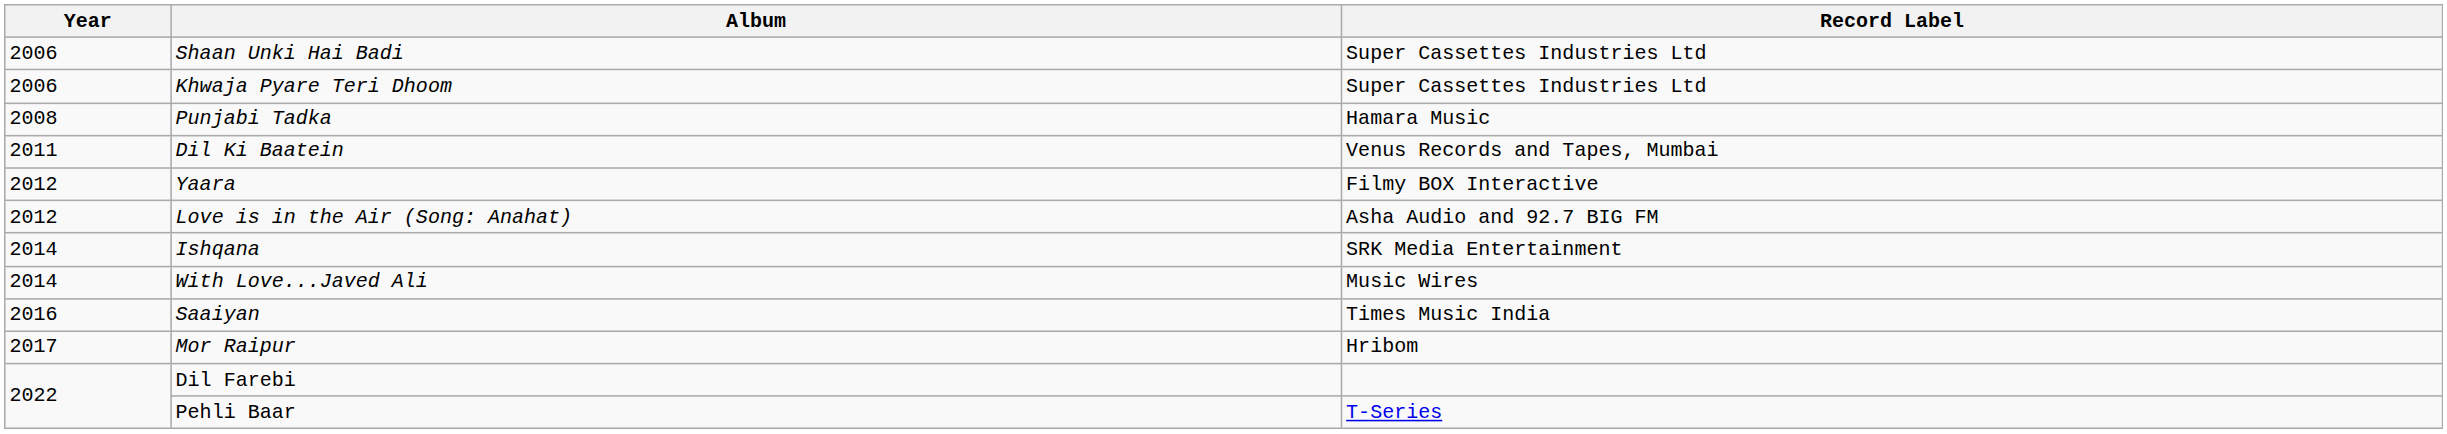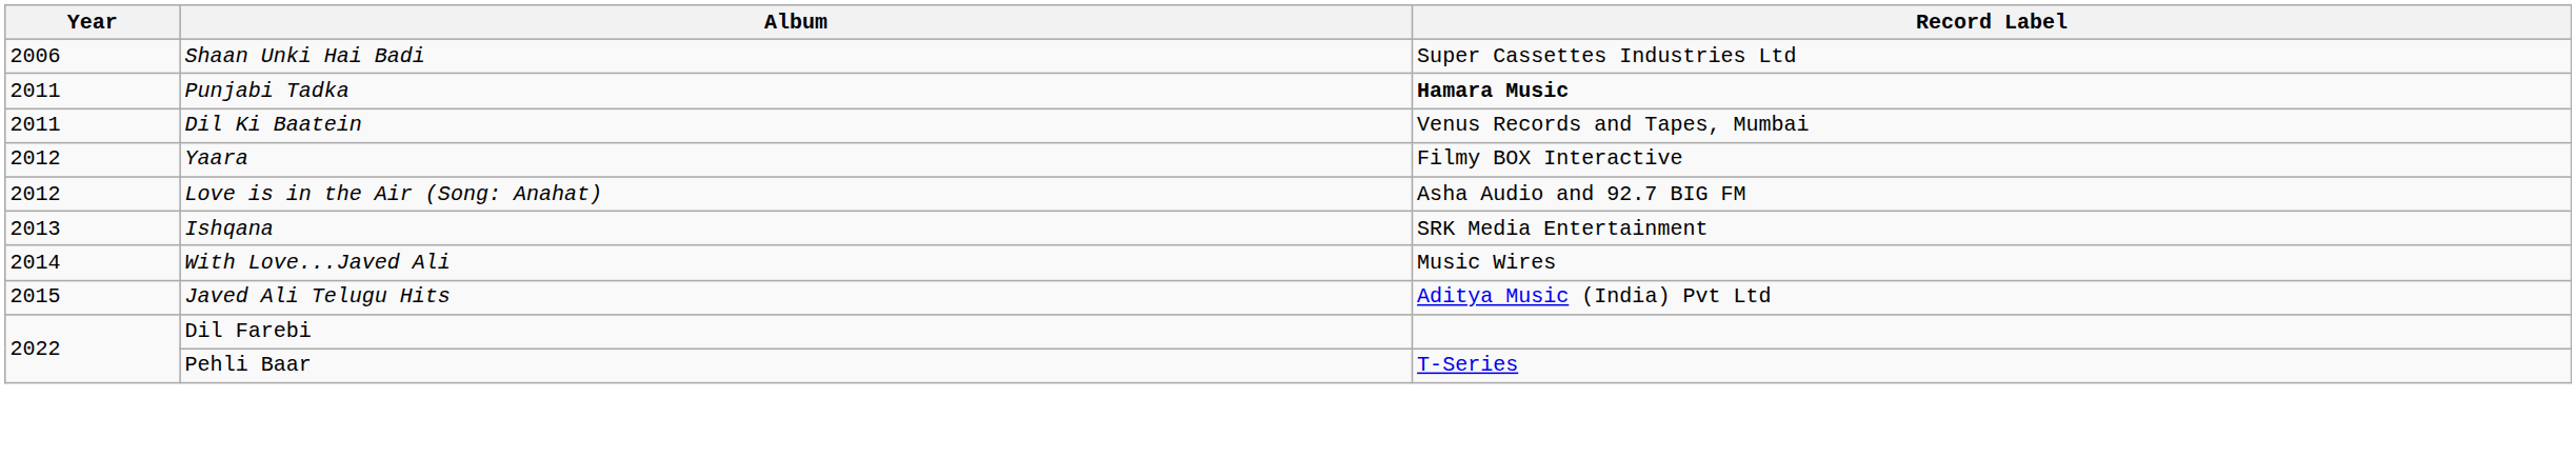- row: 2006 | Khwaja Pyare Teri Dhoom | Super Cassettes Industries Ltd
Punjabi Tadka | Year: 2008 -> 2011
Punjabi Tadka | Record Label: normal -> bold
Ishqana | Year: 2014 -> 2013
+ row: 2015 | Javed Ali Telugu Hits | Aditya Music (India) Pvt Ltd
- row: 2016 | Saaiyan | Times Music India
- row: 2017 | Mor Raipur | Hribom
